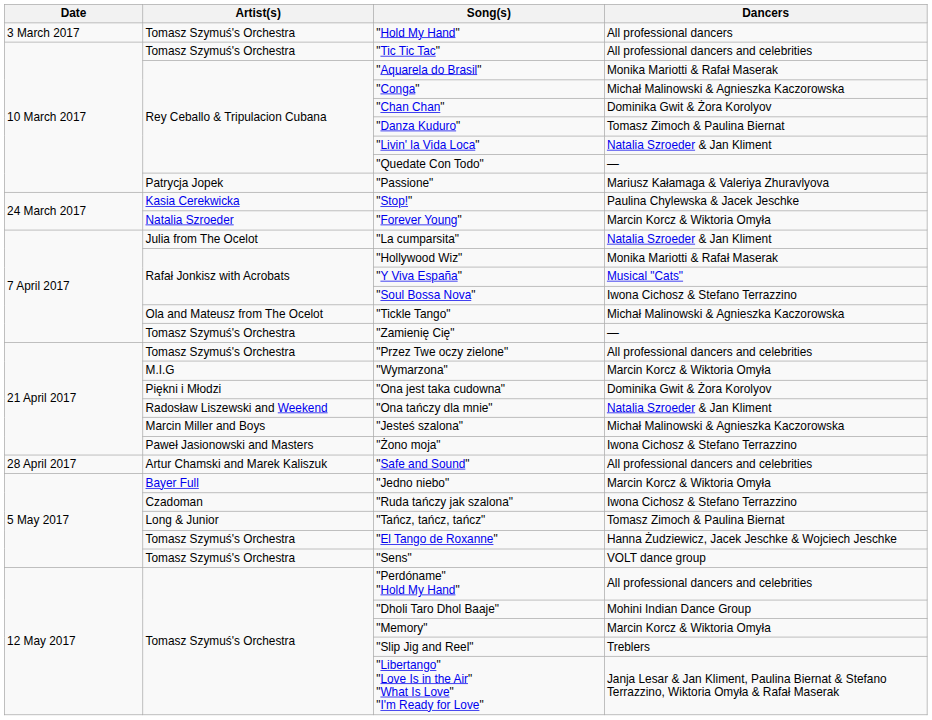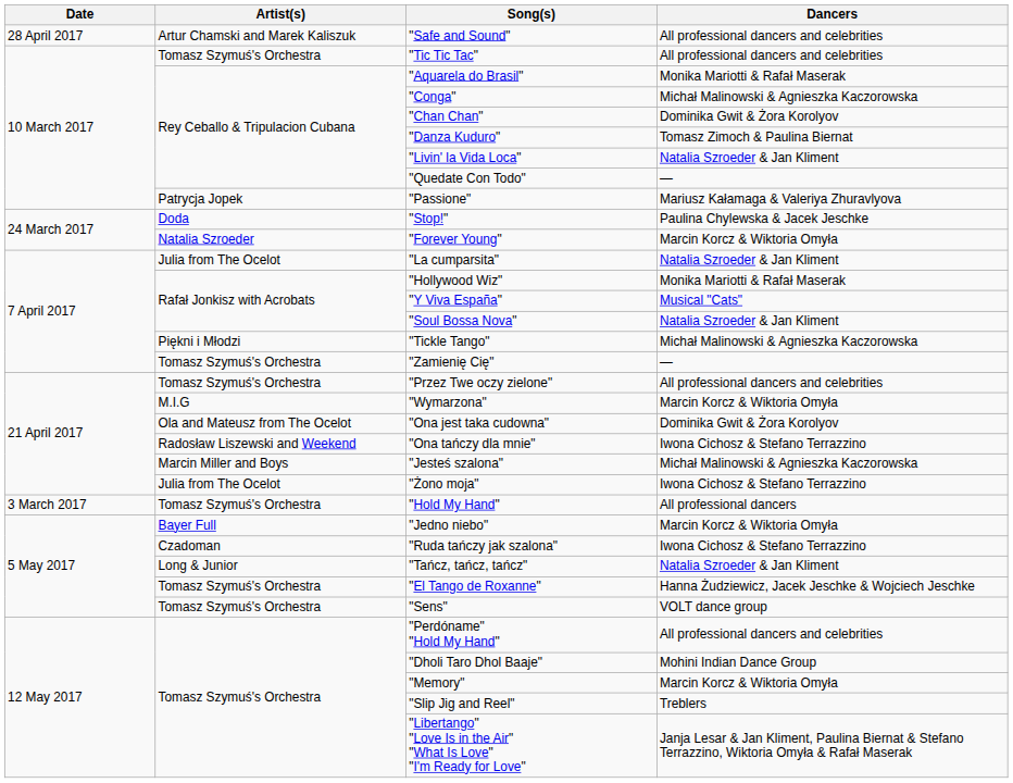rows swapped: "Hold My Hand" <-> "Safe and Sound"
"Stop!" | Artist(s): Kasia Cerekwicka -> Doda
"Soul Bossa Nova" | Dancers: Iwona Cichosz & Stefano Terrazzino -> Natalia Szroeder & Jan Kliment
"Tickle Tango" | Artist(s): Ola and Mateusz from The Ocelot -> Piękni i Młodzi
"Ona jest taka cudowna" | Artist(s): Piękni i Młodzi -> Ola and Mateusz from The Ocelot
"Ona tańczy dla mnie" | Dancers: Natalia Szroeder & Jan Kliment -> Iwona Cichosz & Stefano Terrazzino
"Żono moja" | Artist(s): Paweł Jasionowski and Masters -> Julia from The Ocelot
"Tańcz, tańcz, tańcz" | Dancers: Tomasz Zimoch & Paulina Biernat -> Natalia Szroeder & Jan Kliment
